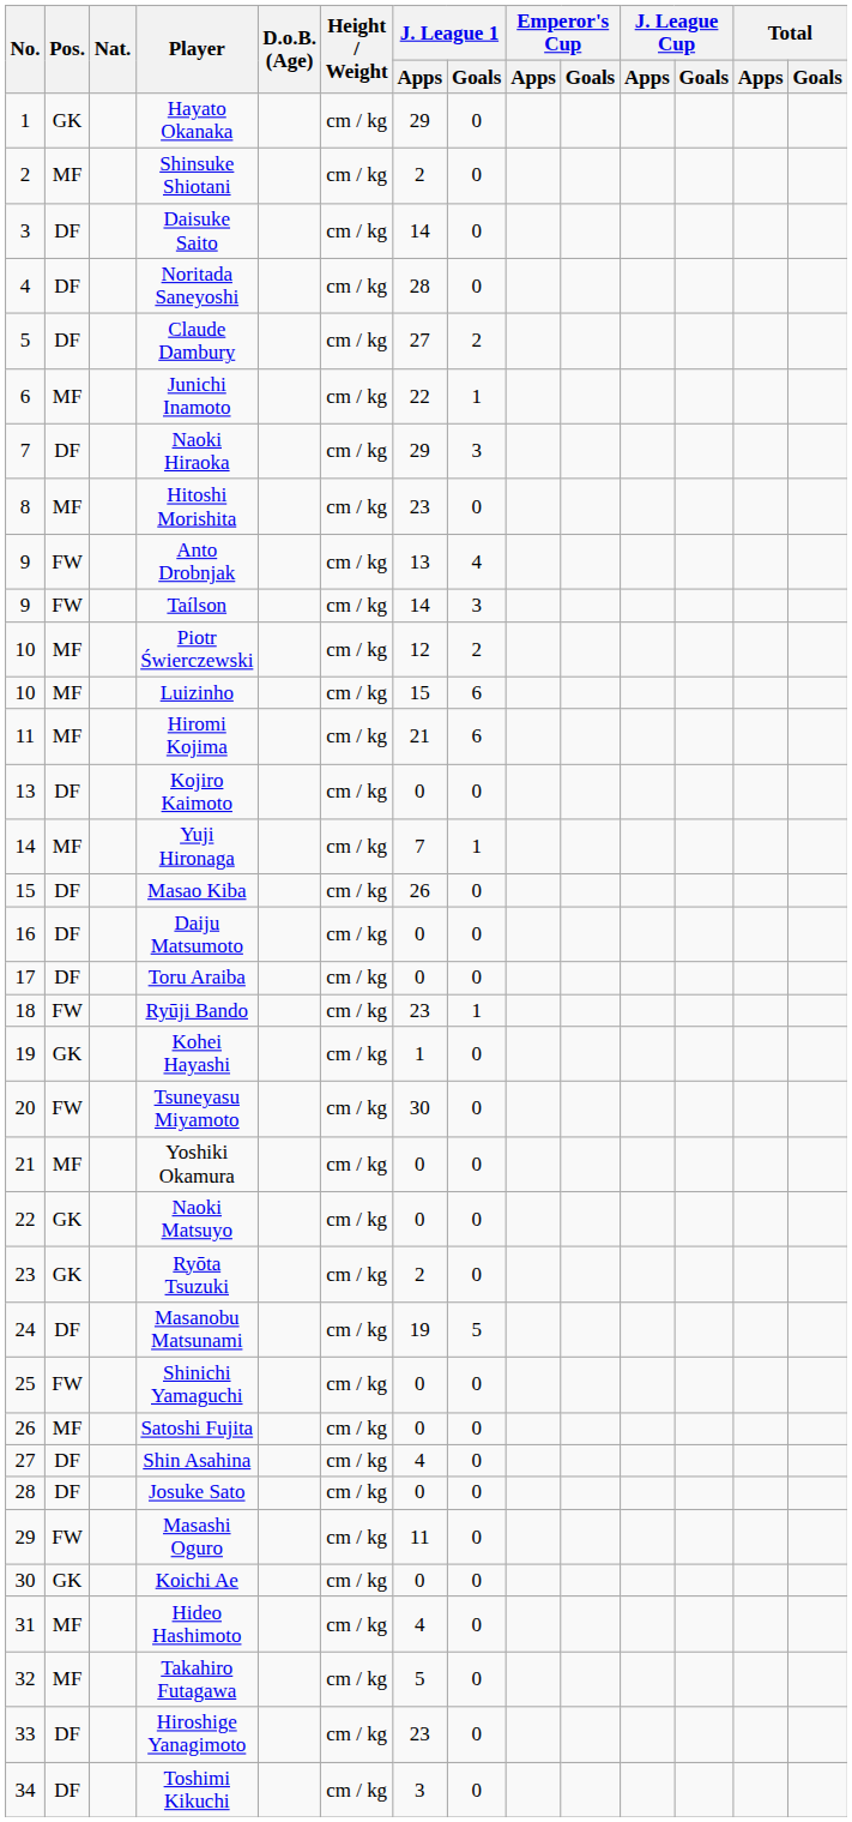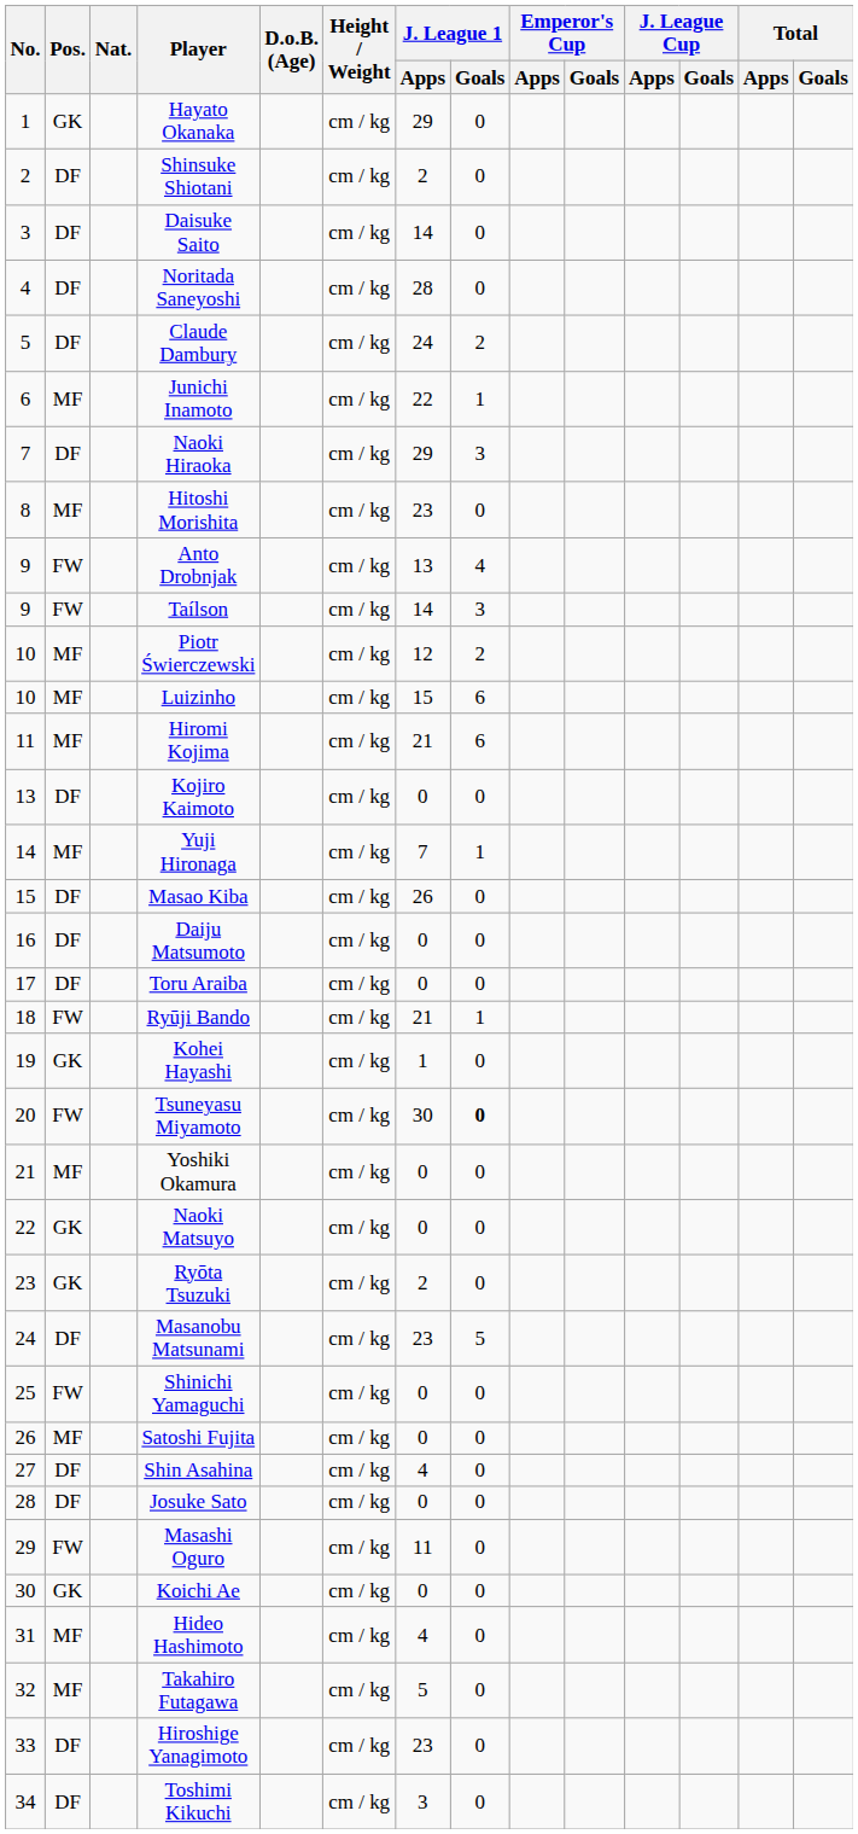Shinsuke Shiotani | Pos.: MF -> DF
Claude Dambury | J. League 1 / Apps: 27 -> 24
Ryūji Bando | J. League 1 / Apps: 23 -> 21
Tsuneyasu Miyamoto | J. League 1 / Goals: normal -> bold
Masanobu Matsunami | J. League 1 / Apps: 19 -> 23
